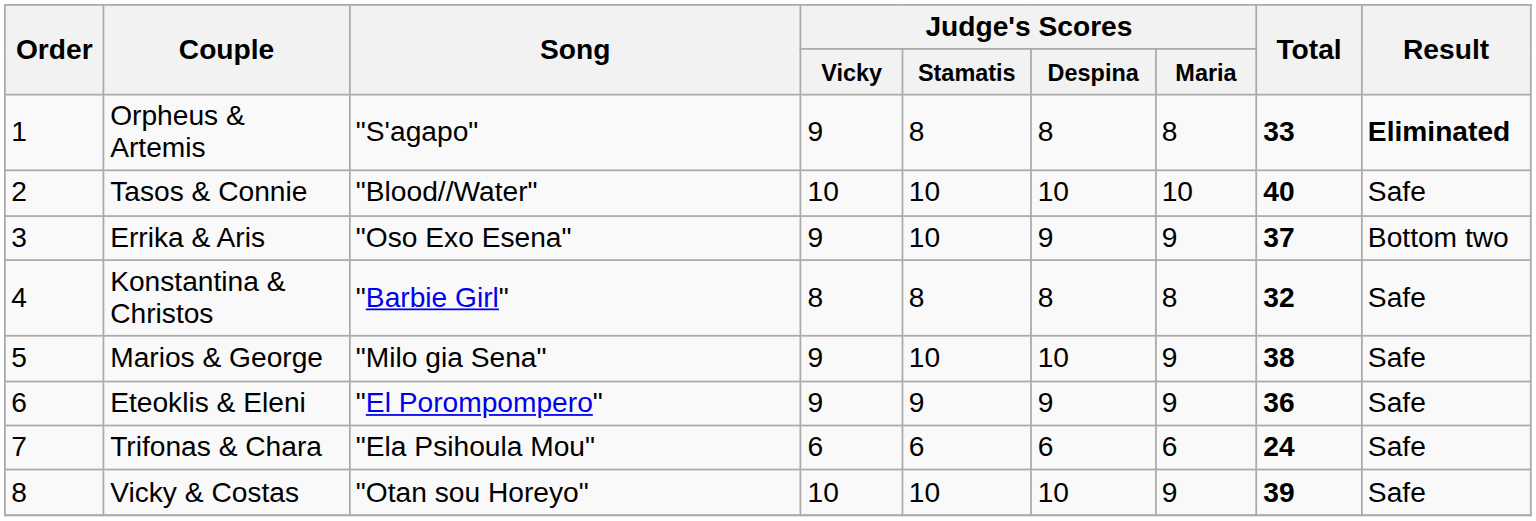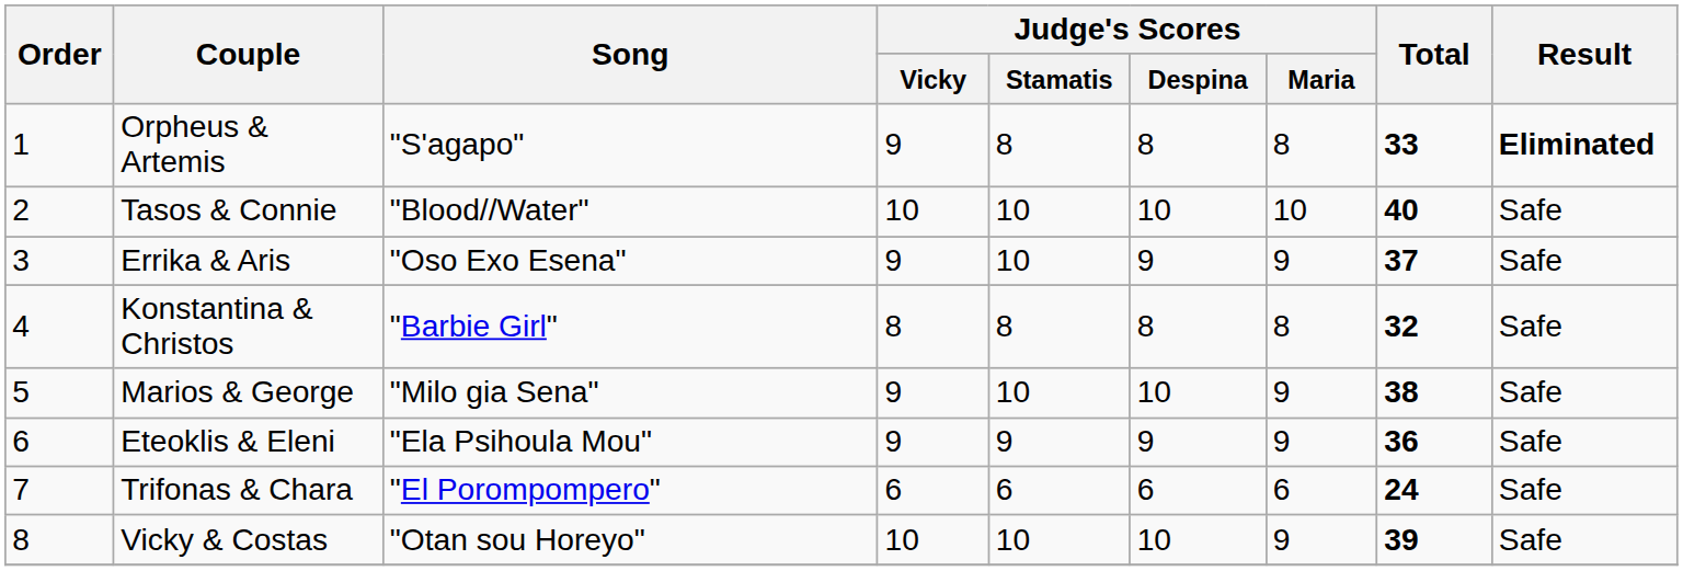Errika & Aris | Result: Bottom two -> Safe
Eteoklis & Eleni | Song: "El Porompompero" -> "Ela Psihoula Mou"
Trifonas & Chara | Song: "Ela Psihoula Mou" -> "El Porompompero"
